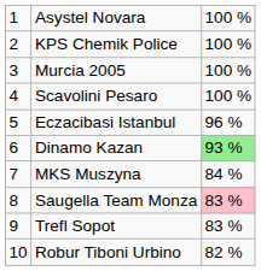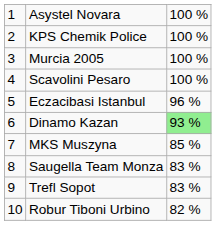MKS Muszyna | column 3: 84 % -> 85 %
Saugella Team Monza | column 3: pink background -> no background
